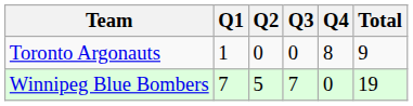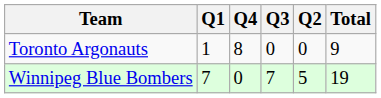columns swapped: Q2 <-> Q4
